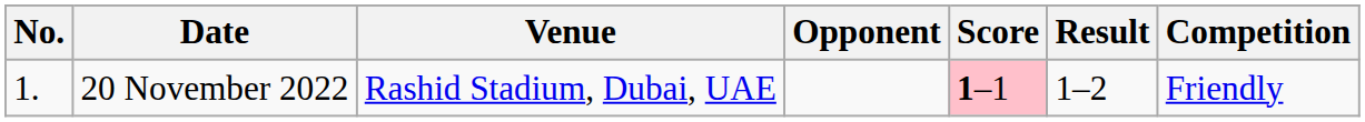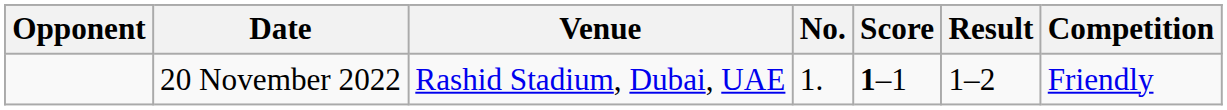columns swapped: No. <-> Opponent
20 November 2022 | Score: pink background -> no background
